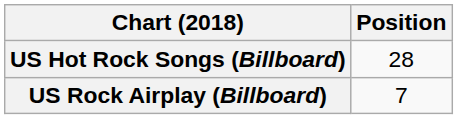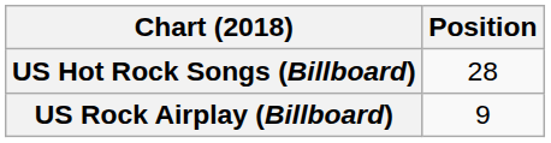US Rock Airplay (Billboard) | Position: 7 -> 9
